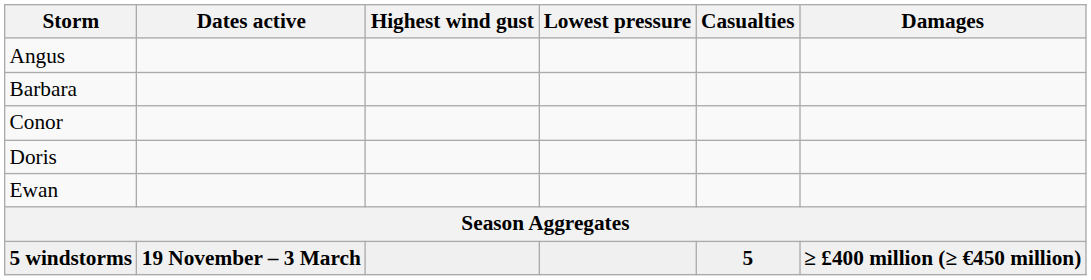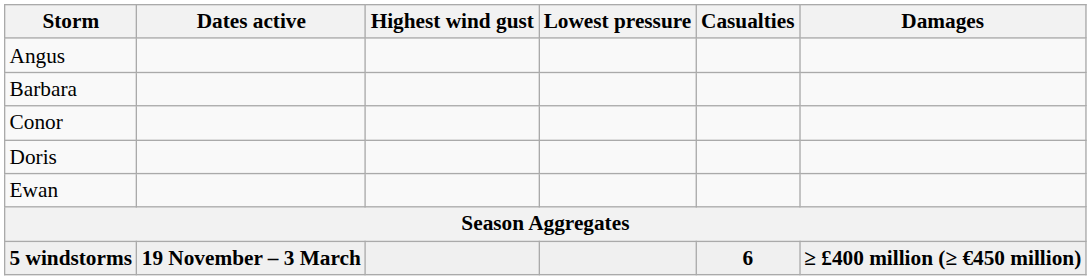5 windstorms | Casualties: 5 -> 6
